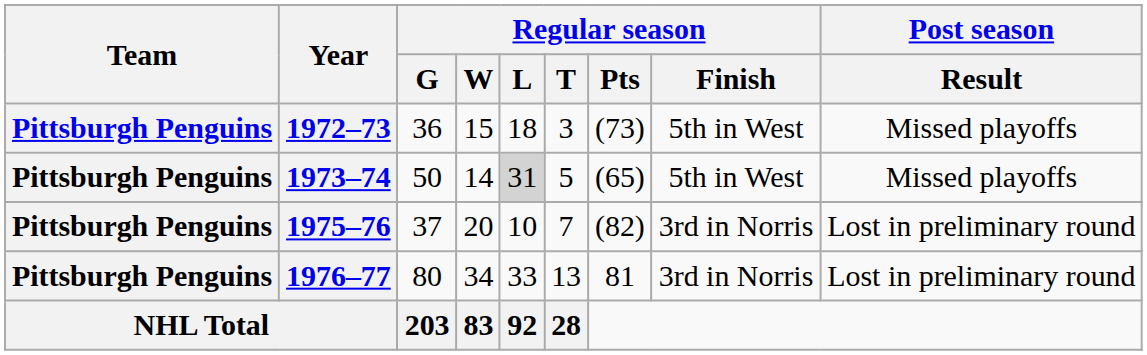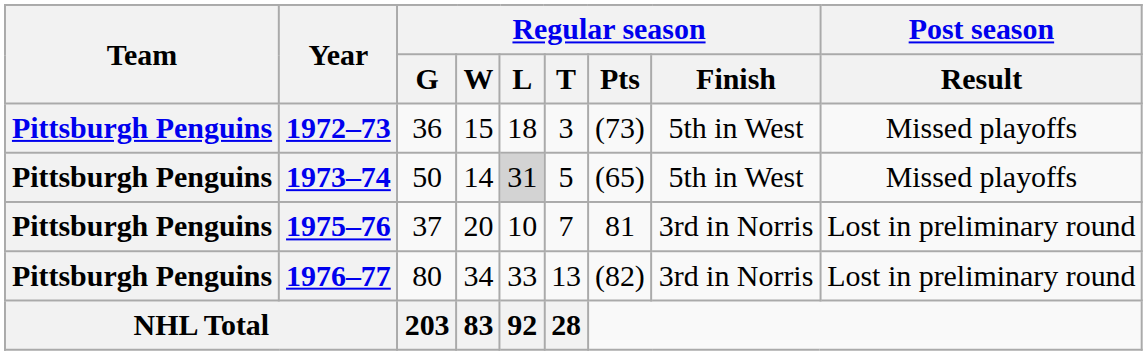1975–76 | Regular season / Pts: (82) -> 81
1976–77 | Regular season / Pts: 81 -> (82)
